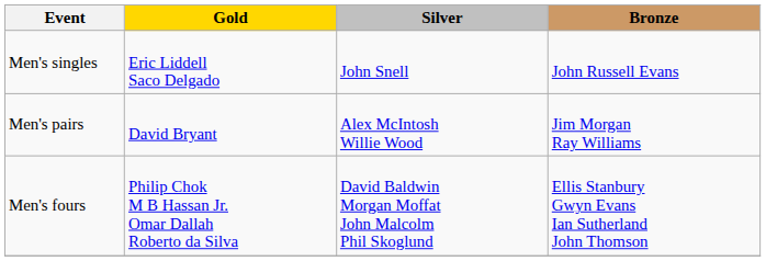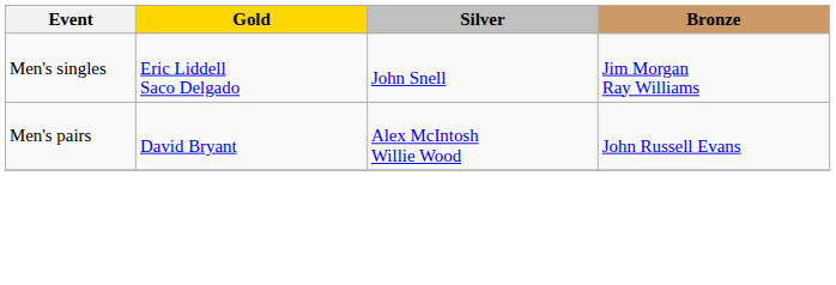Men's singles | Bronze: John Russell Evans -> Jim Morgan Ray Williams
Men's pairs | Bronze: Jim Morgan Ray Williams -> John Russell Evans
- row: Men's fours | Philip Chok M B Hassan Jr. Omar Dallah Roberto da Silva | David Baldwin Morgan Moffat John Malcolm Phil Skoglund | Ellis Stanbury Gwyn Evans Ian Sutherland John Thomson
